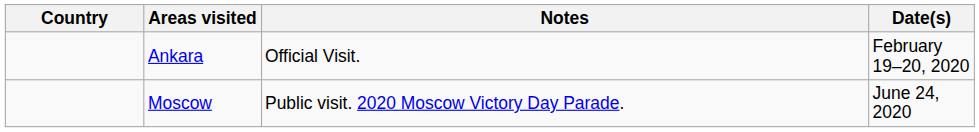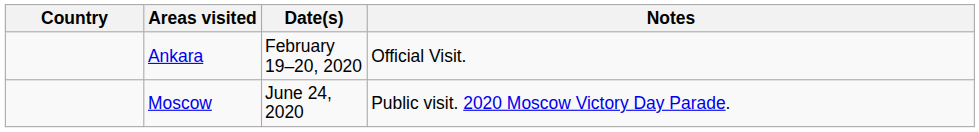columns swapped: Date(s) <-> Notes
